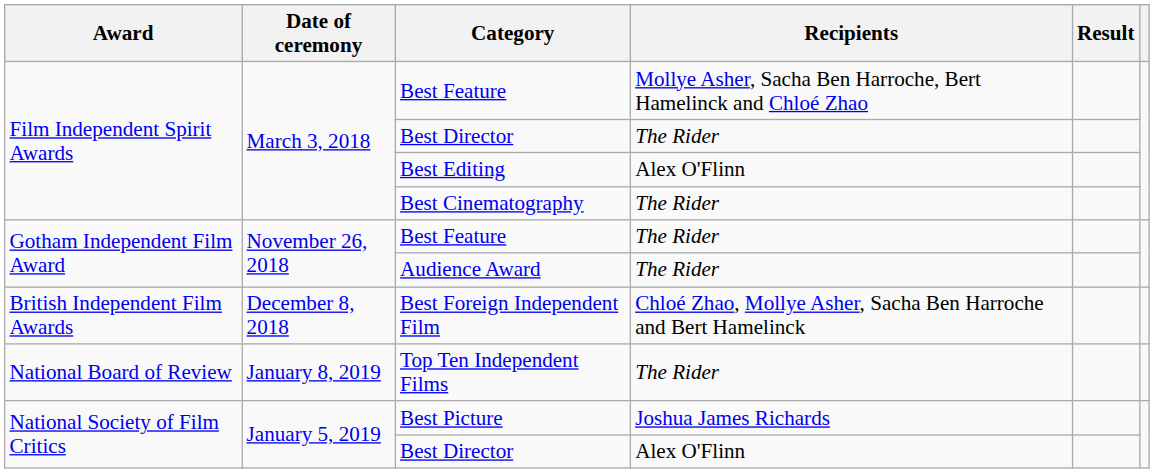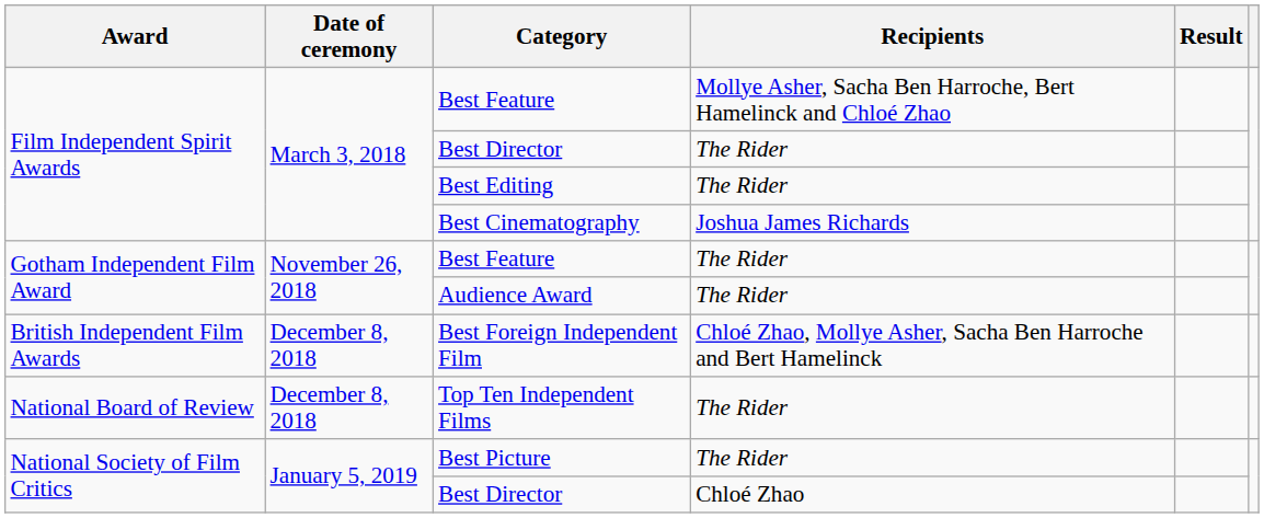Best Editing | Recipients: Alex O'Flinn -> The Rider
Best Cinematography | Recipients: The Rider -> Joshua James Richards
Top Ten Independent Films | Date of ceremony: January 8, 2019 -> December 8, 2018
Best Picture | Recipients: Joshua James Richards -> The Rider
National Society of Film Critics / Best Director | Recipients: Alex O'Flinn -> Chloé Zhao
